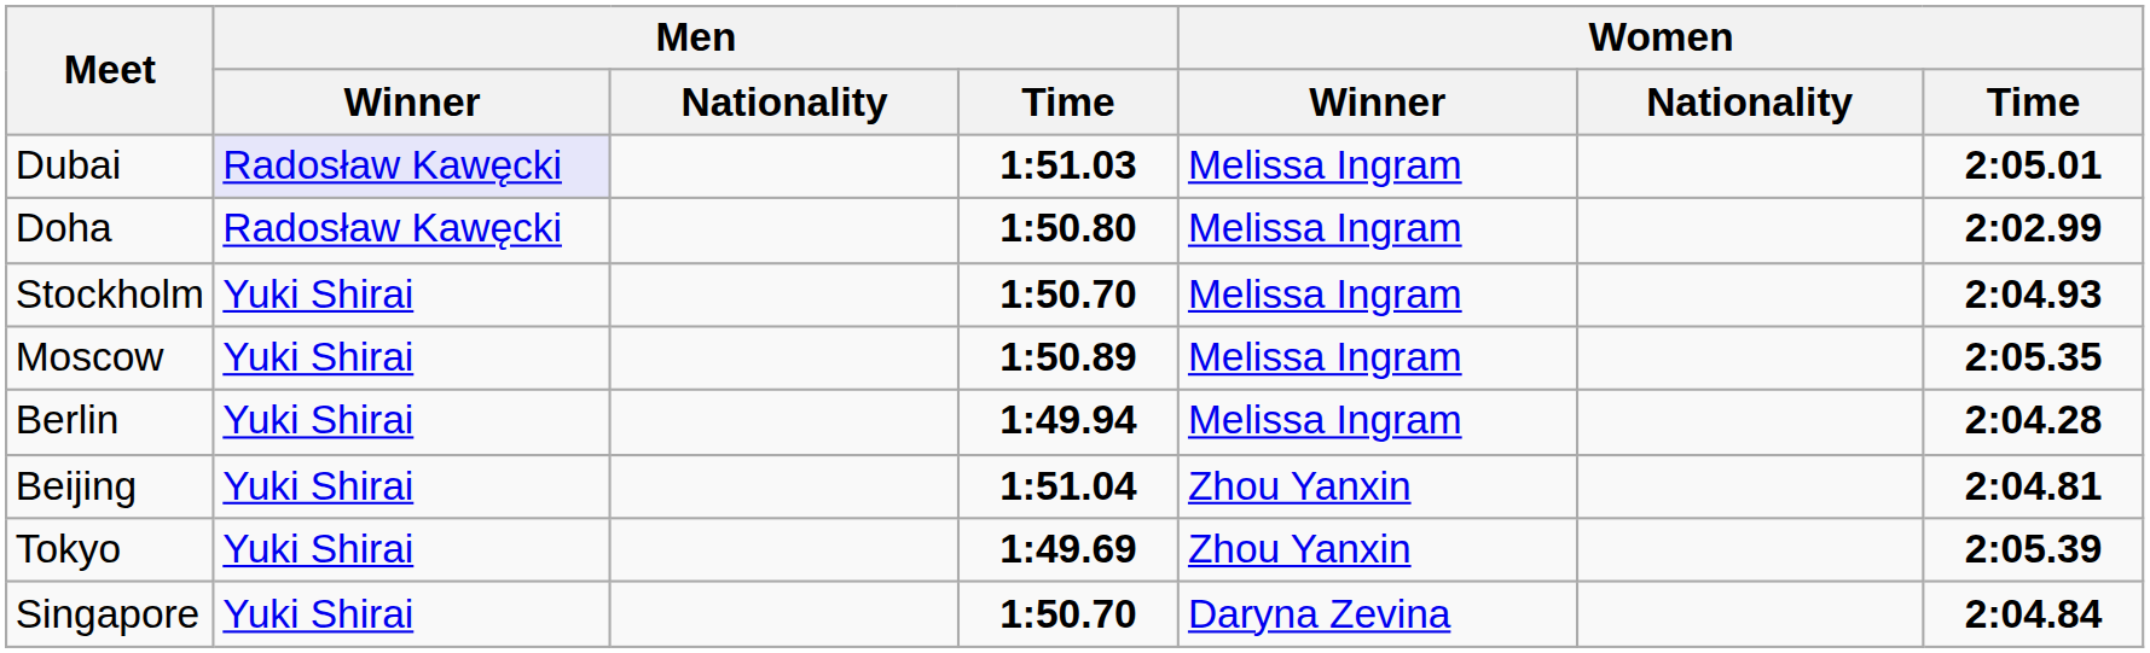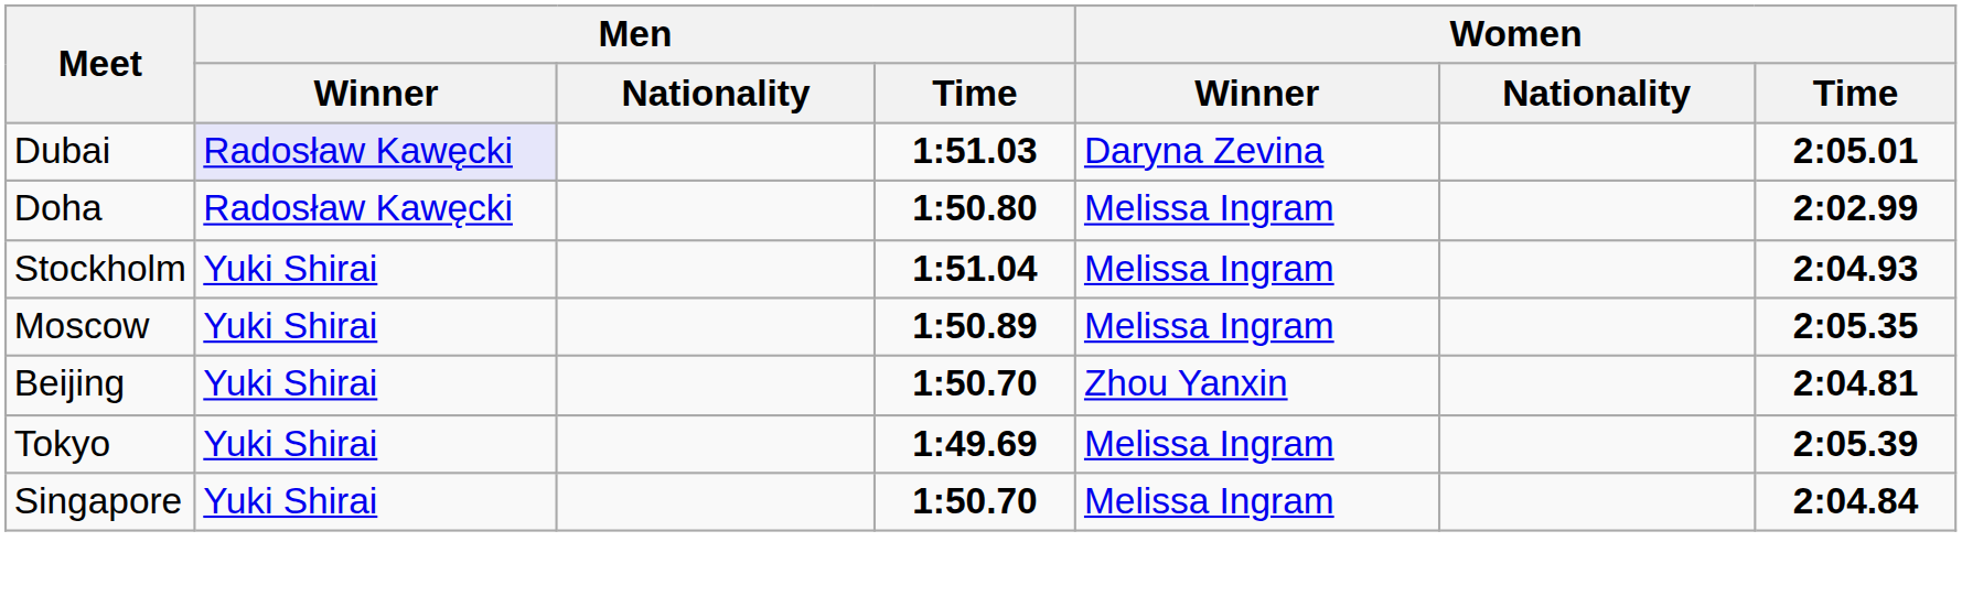Dubai | Women / Winner: Melissa Ingram -> Daryna Zevina
Stockholm | Men / Time: 1:50.70 -> 1:51.04
- row: Berlin | Yuki Shirai | 1:49.94 | Melissa Ingram | 2:04.28
Beijing | Men / Time: 1:51.04 -> 1:50.70
Tokyo | Women / Winner: Zhou Yanxin -> Melissa Ingram
Singapore | Women / Winner: Daryna Zevina -> Melissa Ingram
